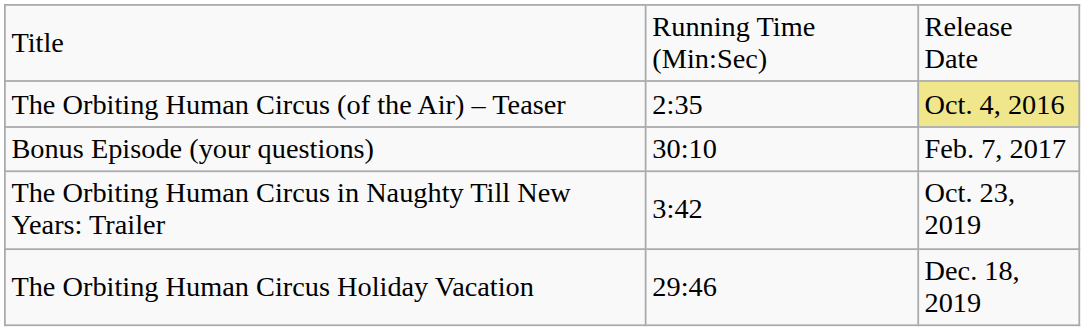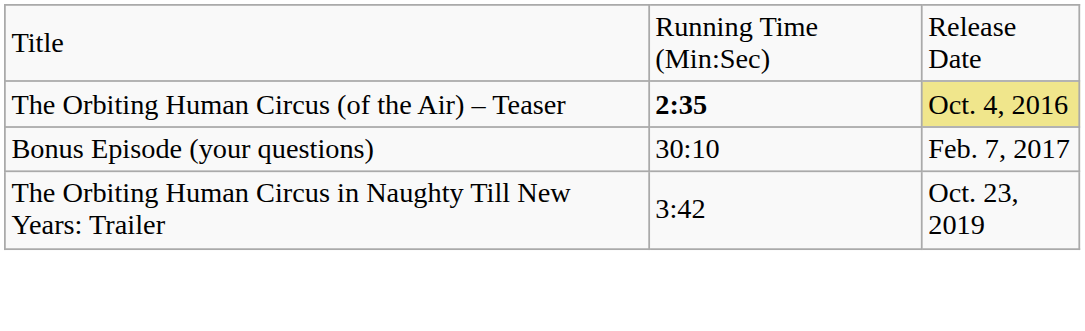The Orbiting Human Circus (of the Air) – Teaser | column 2: normal -> bold
- row: The Orbiting Human Circus Holiday Vacation | 29:46 | Dec. 18, 2019
